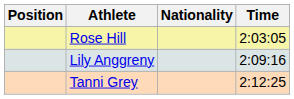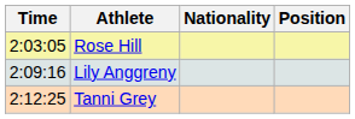columns swapped: Position <-> Time
